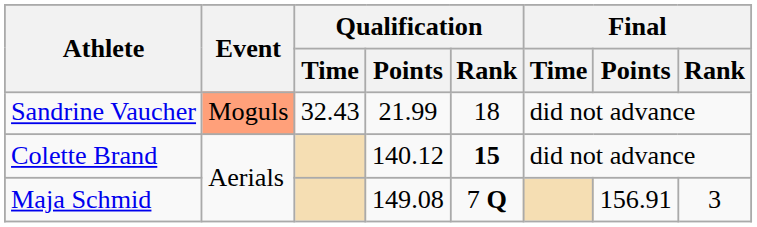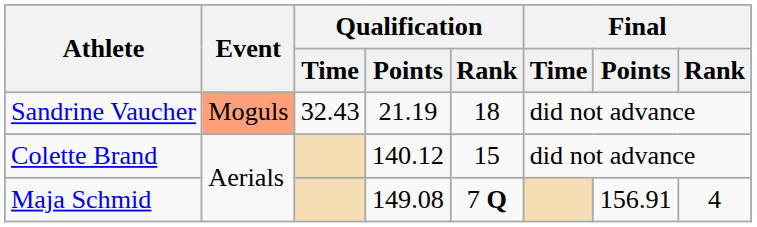Sandrine Vaucher | Qualification / Points: 21.99 -> 21.19
Colette Brand | Qualification / Rank: bold -> normal
Maja Schmid | Final / Rank: 3 -> 4
